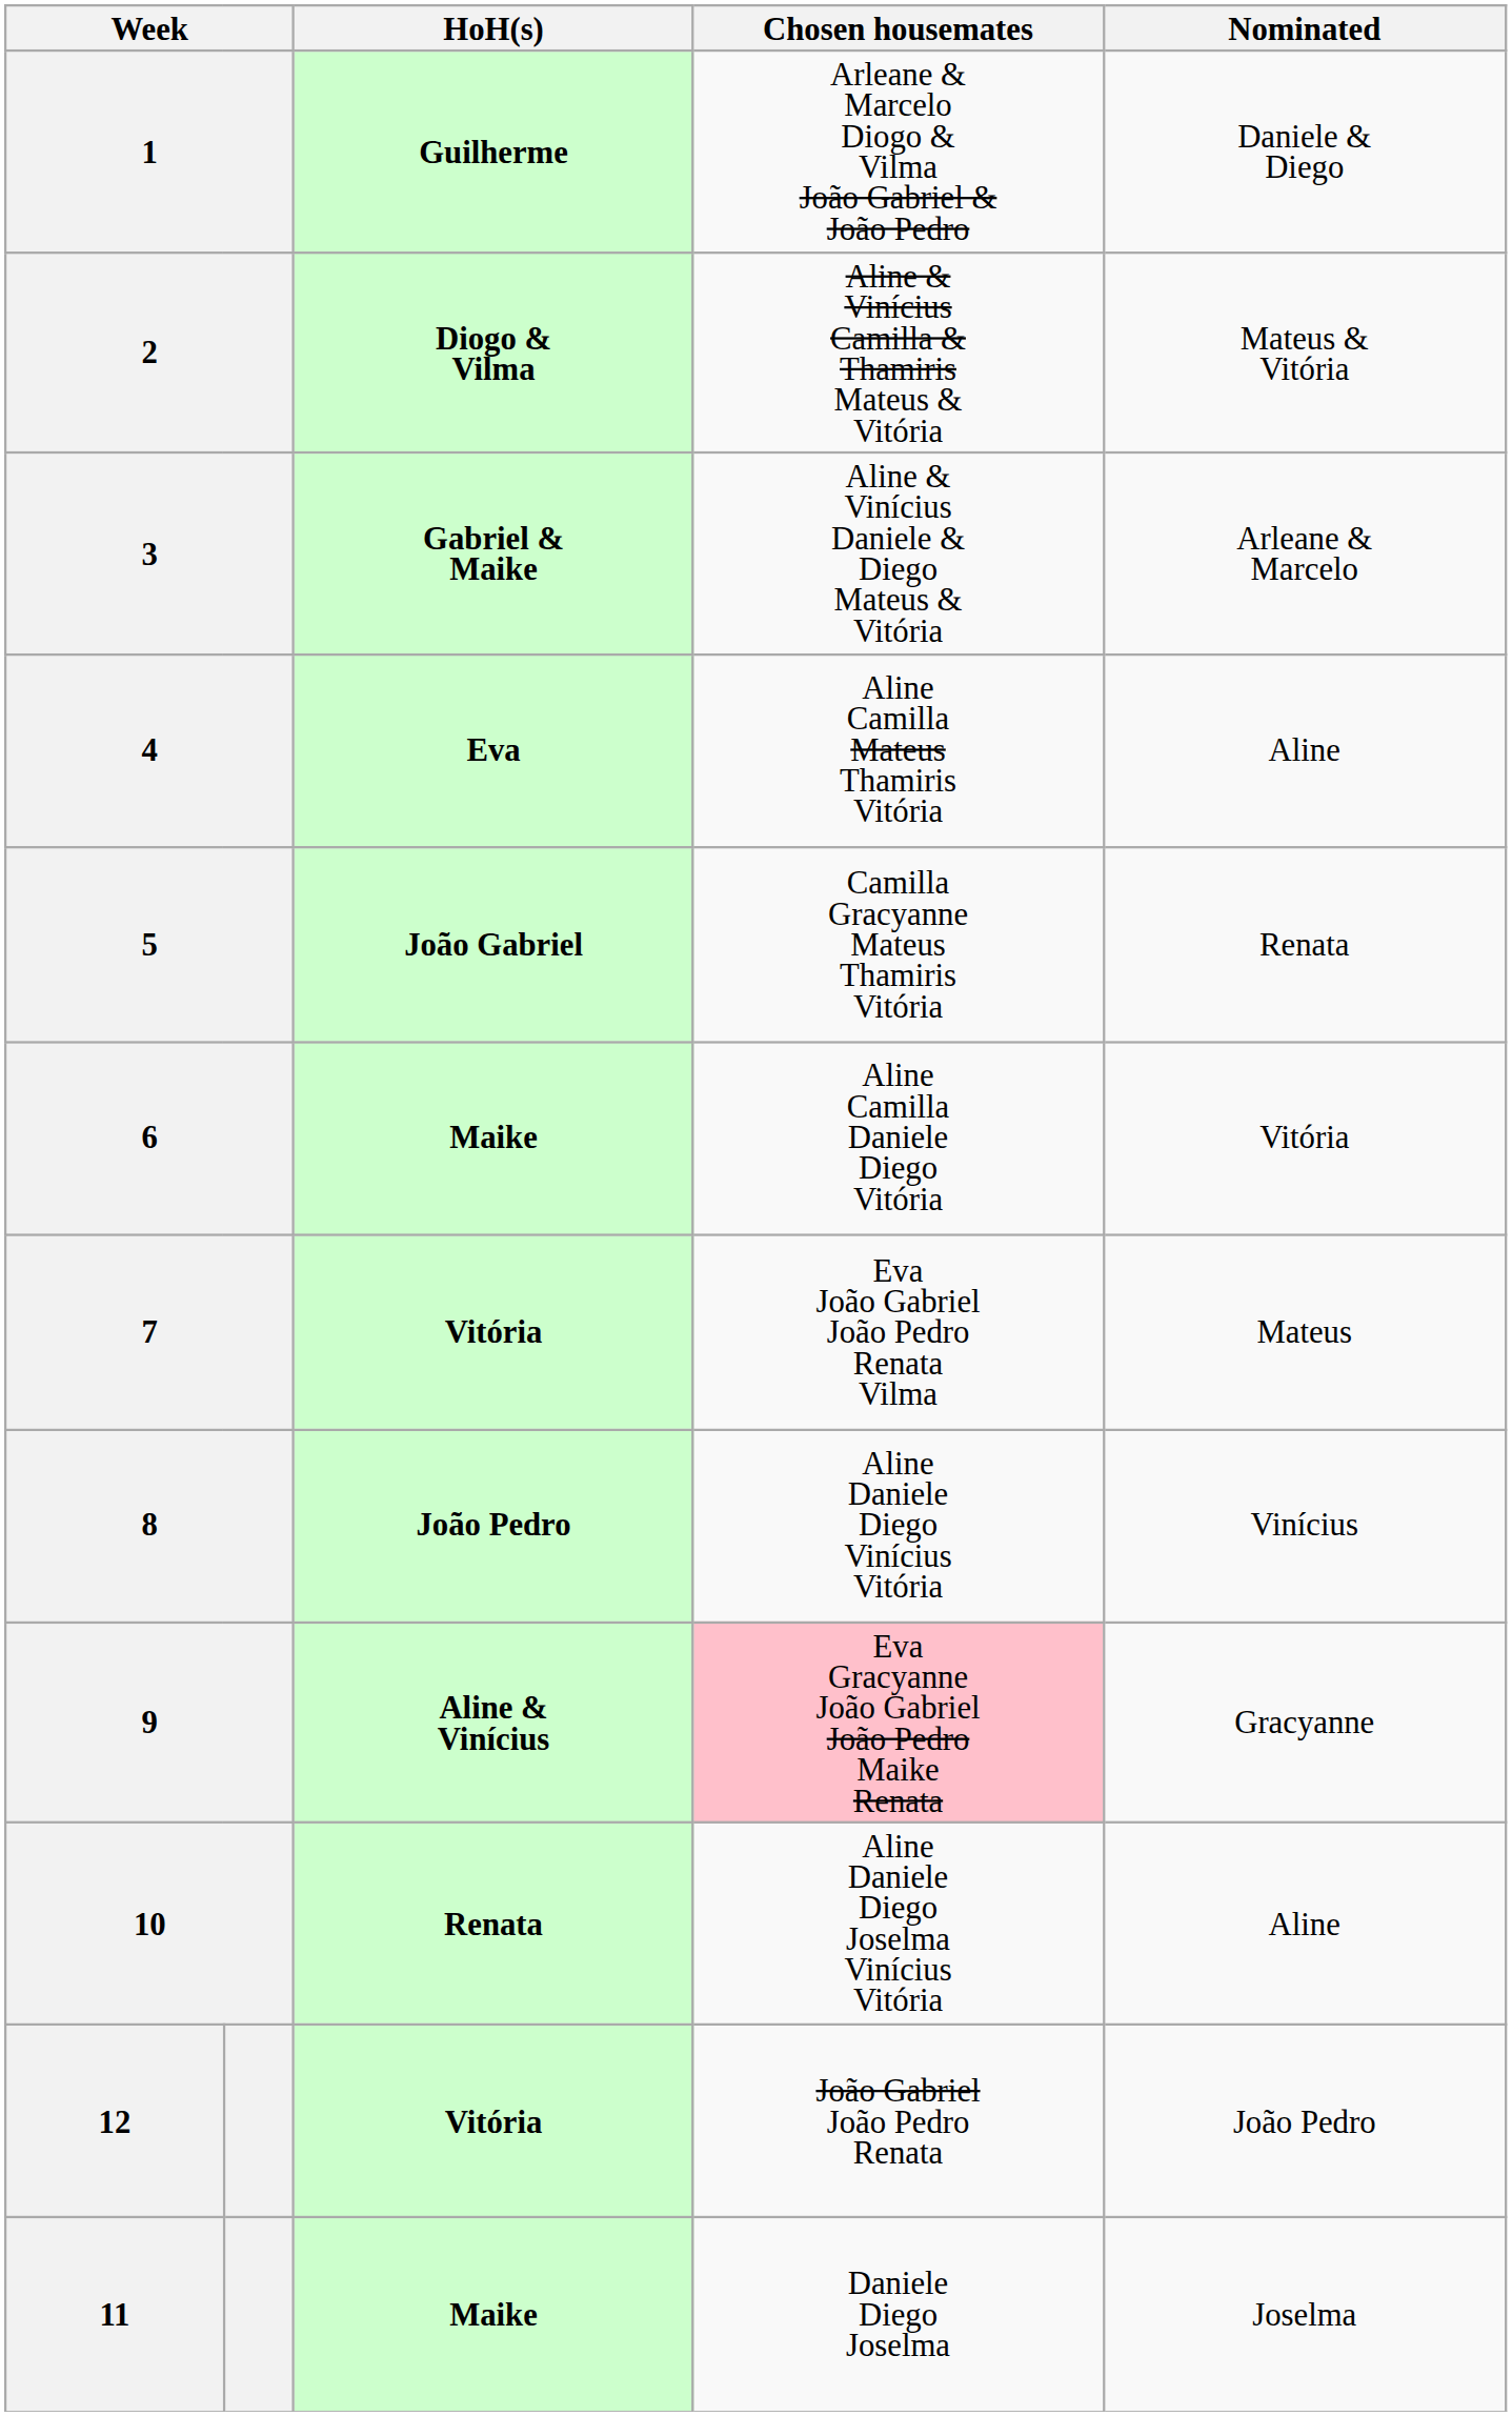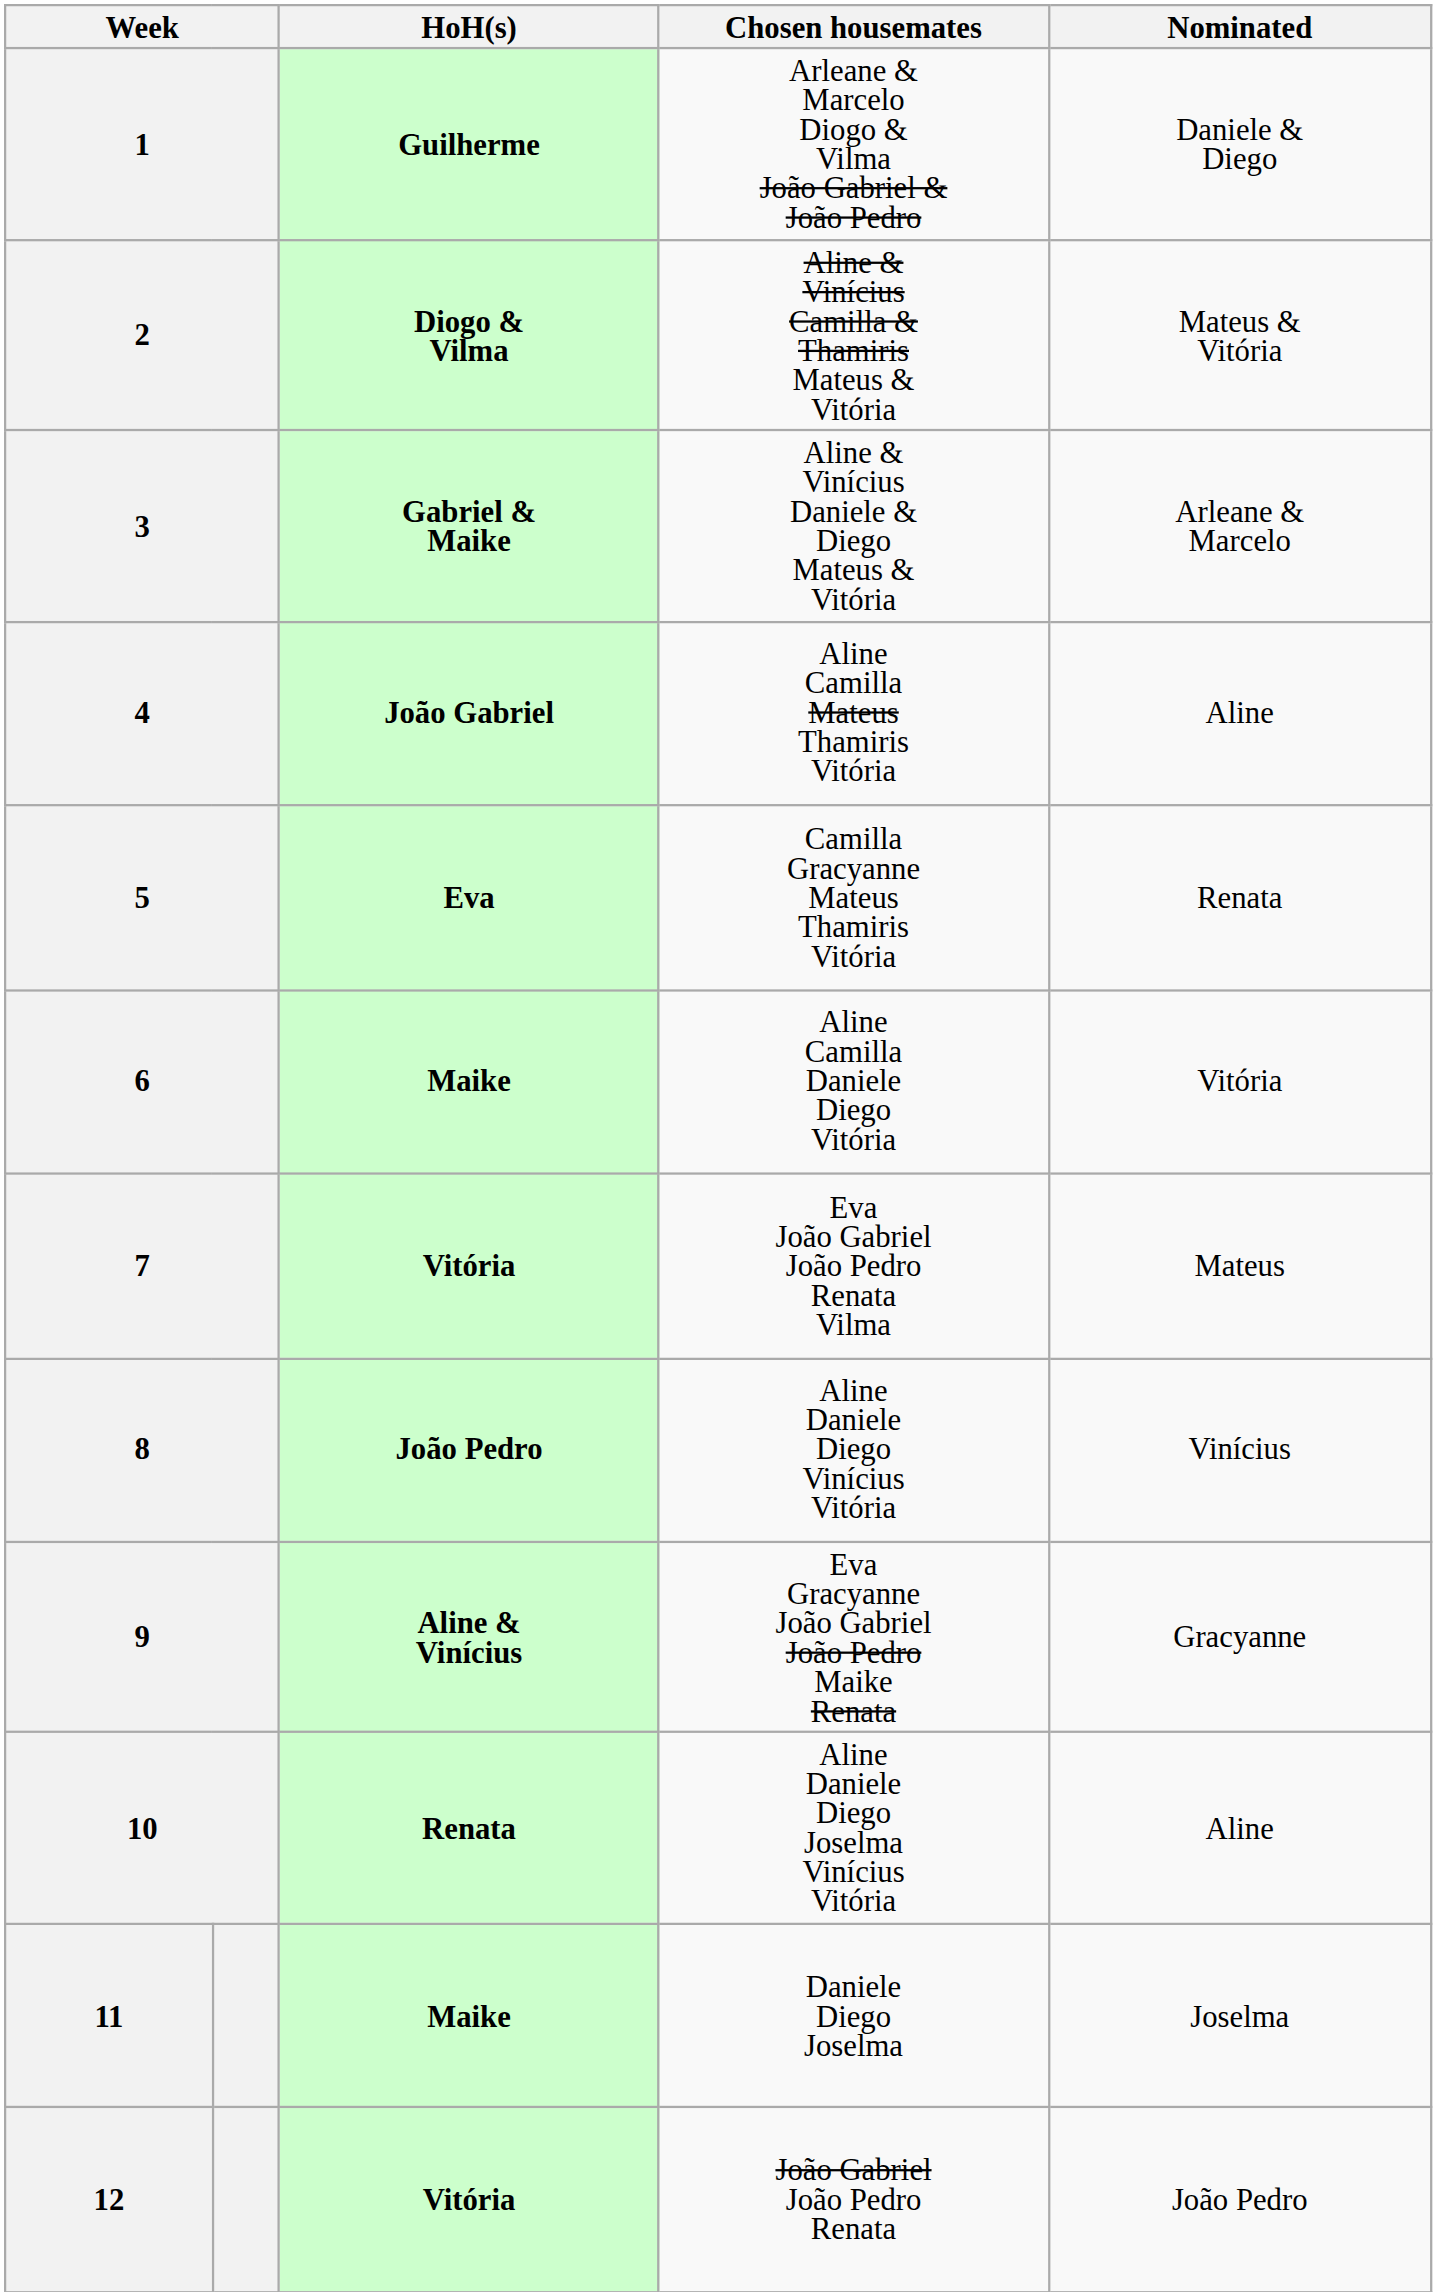4 | HoH(s): Eva -> João Gabriel
5 | HoH(s): João Gabriel -> Eva
9 | Chosen housemates: pink background -> no background
rows swapped: 11 <-> 12
